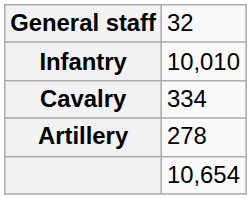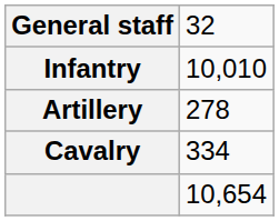rows swapped: Cavalry <-> Artillery
